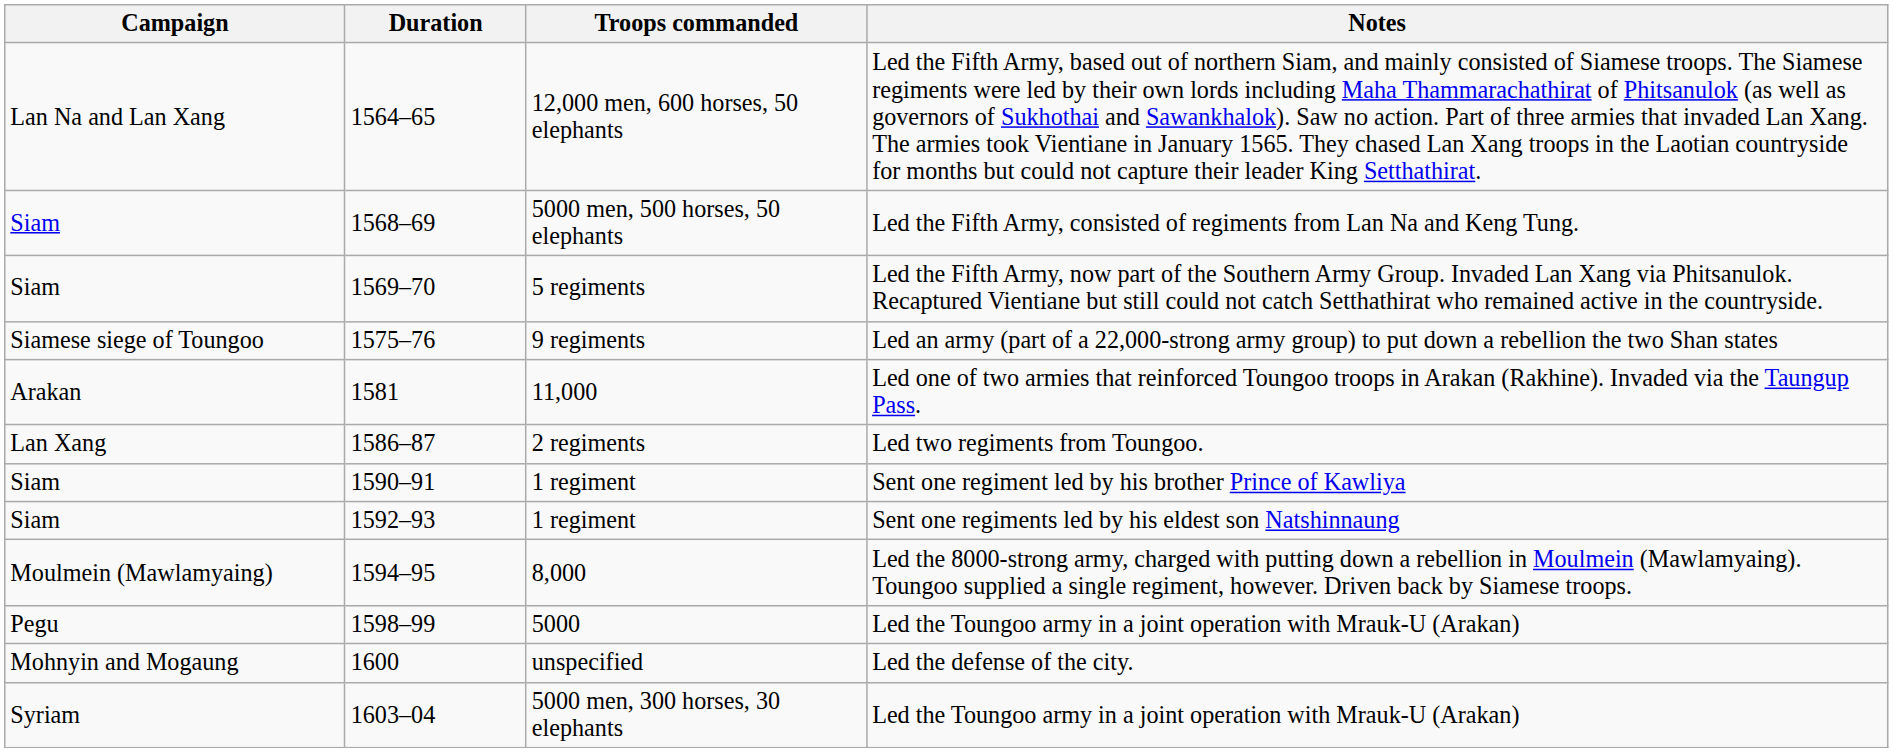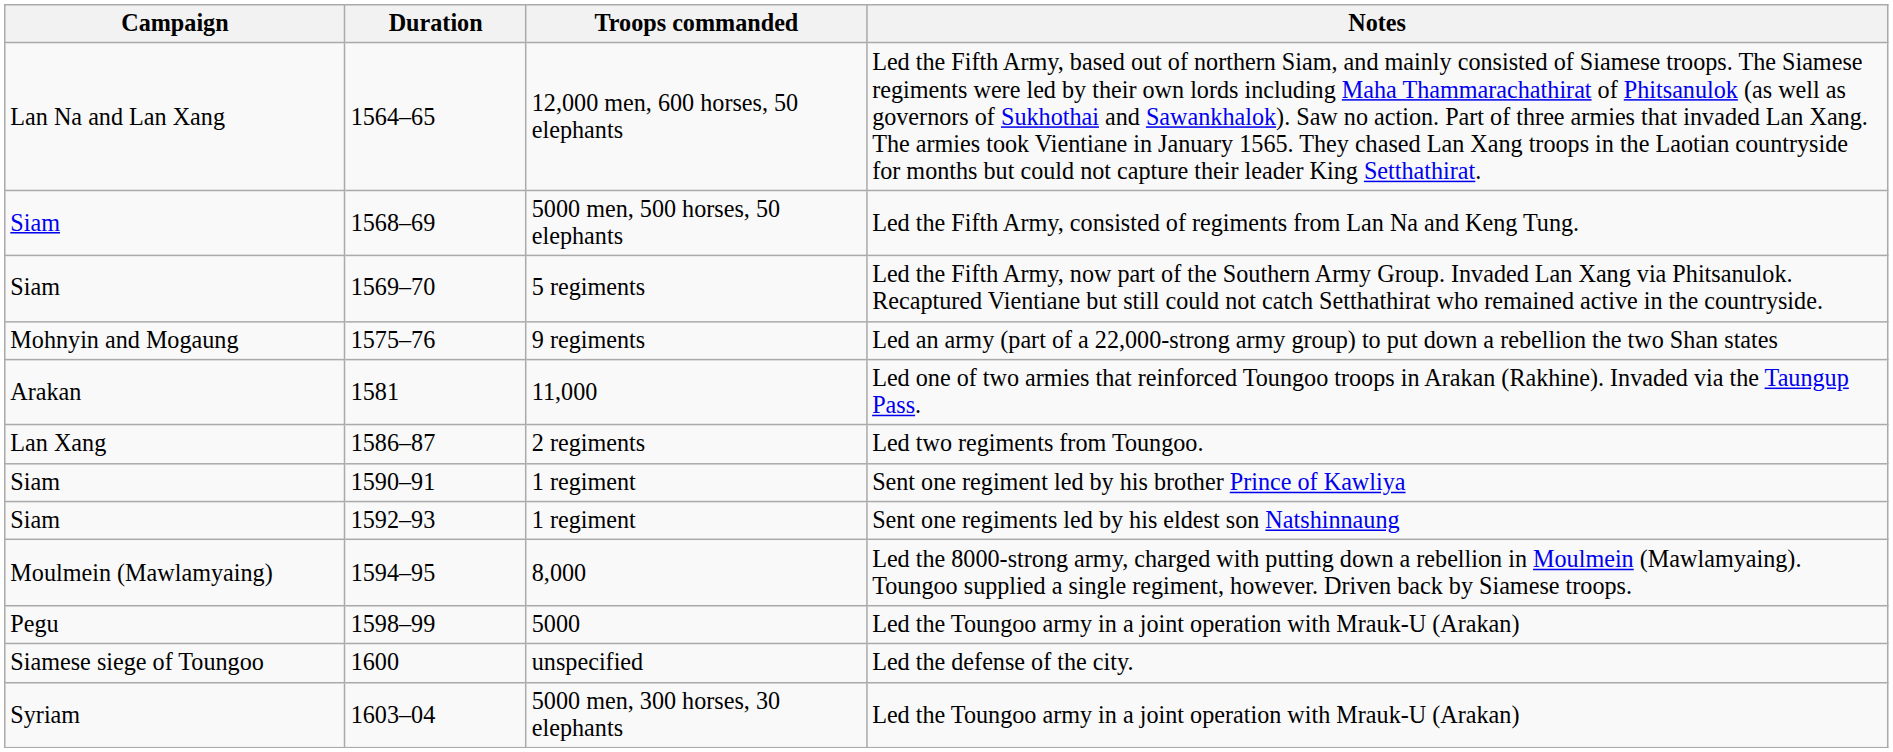9 regiments | Campaign: Siamese siege of Toungoo -> Mohnyin and Mogaung
unspecified | Campaign: Mohnyin and Mogaung -> Siamese siege of Toungoo
